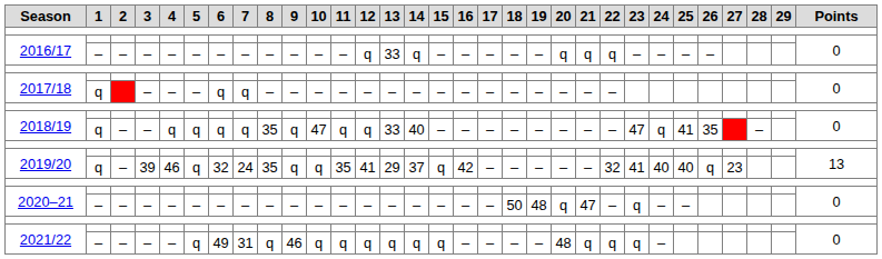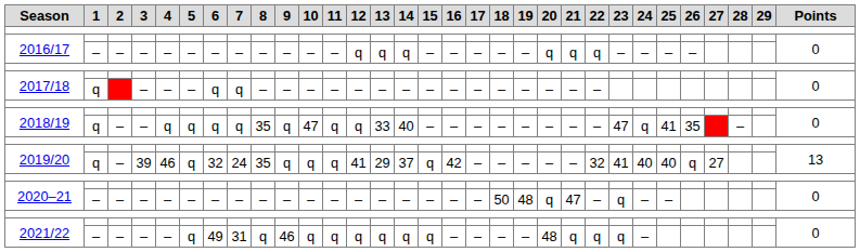2016/17 / – | 13: 33 -> q
2019/20 / q | 11: 35 -> q
2019/20 / q | 27: 23 -> 27
